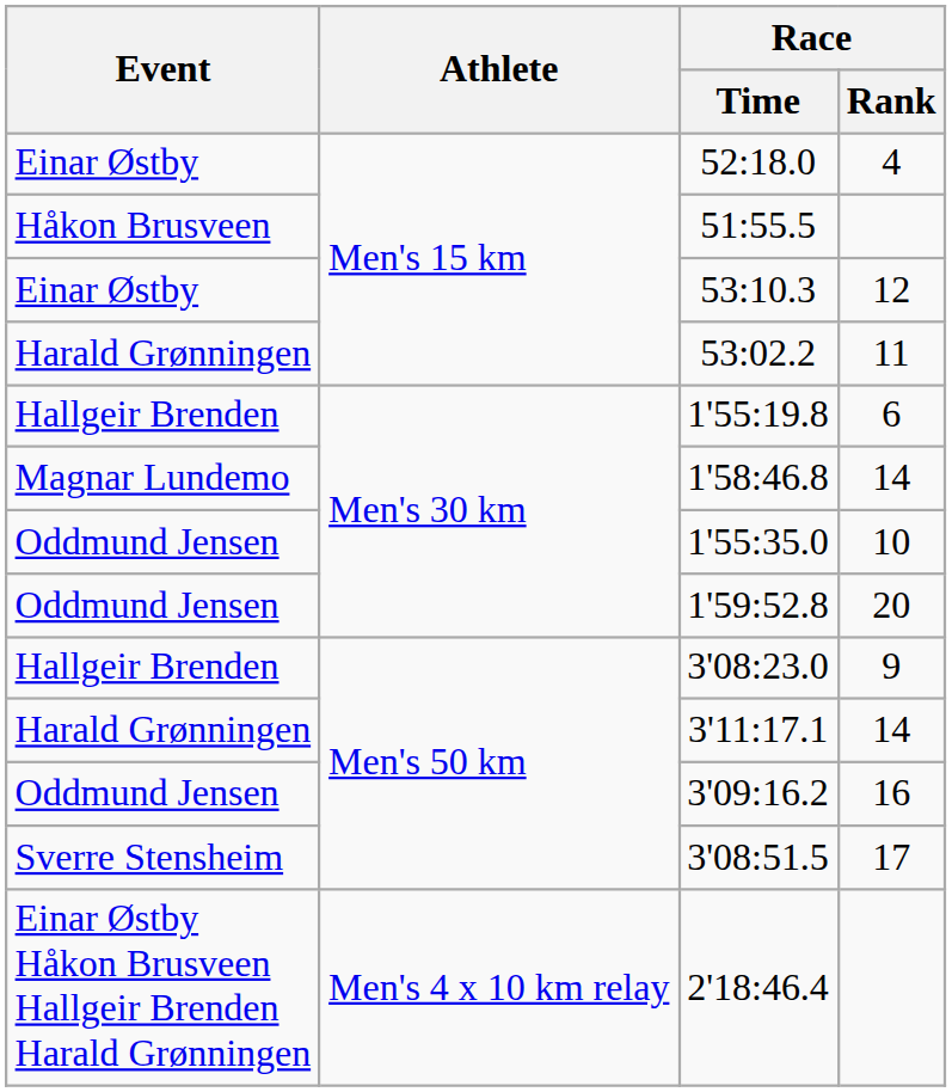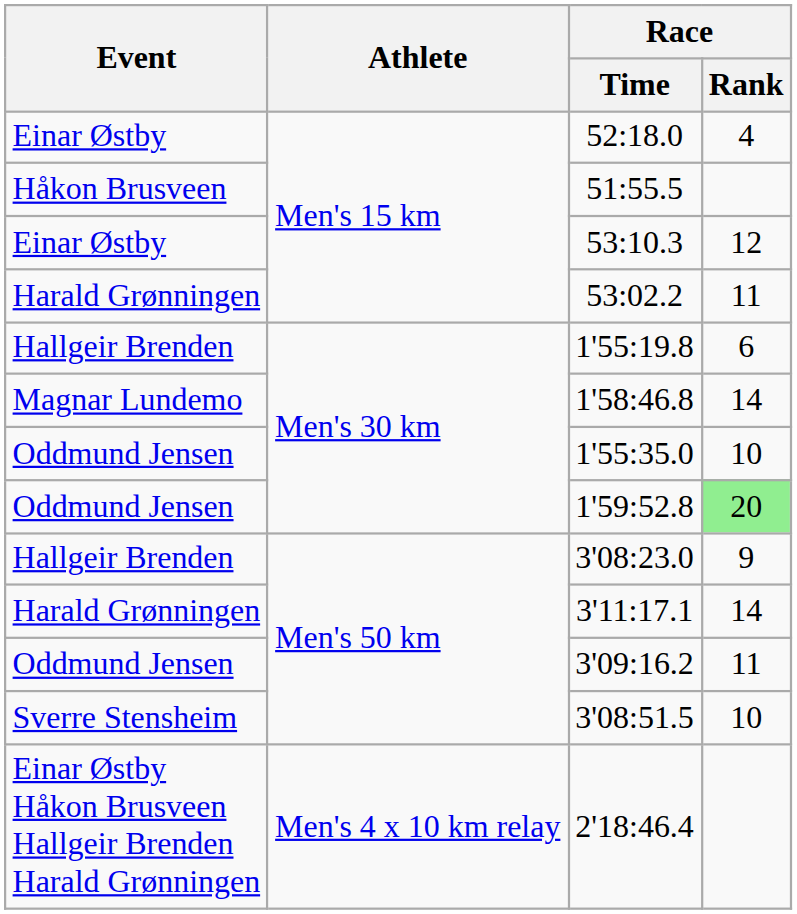1'59:52.8 | Race / Rank: no background -> lightgreen background
3'09:16.2 | Race / Rank: 16 -> 11
3'08:51.5 | Race / Rank: 17 -> 10
